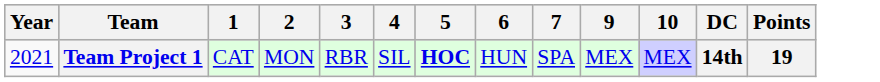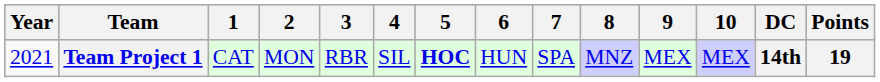+ column: 8 | MNZ
